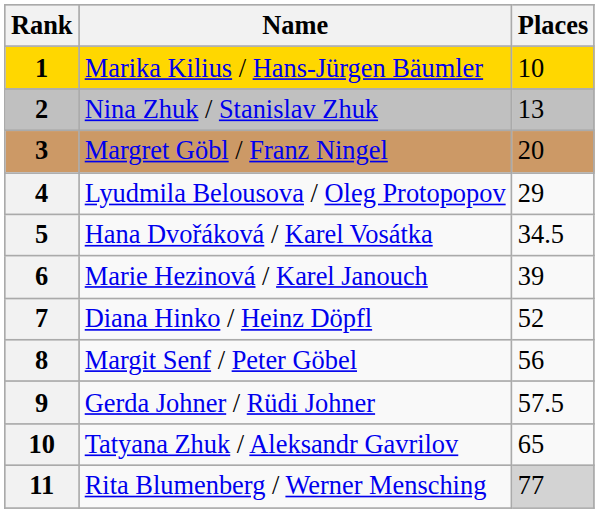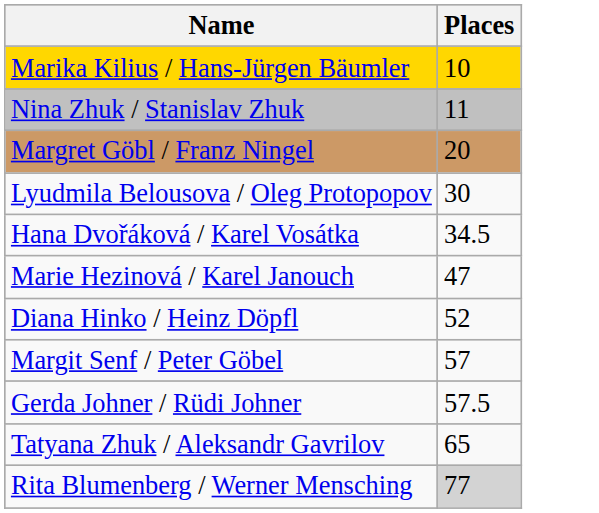- column: Rank | 1 | 2 | 3 | 4 | 5 | 6 | 7 | 8 | 9 | 10 | 11
Nina Zhuk / Stanislav Zhuk | Places: 13 -> 11
Lyudmila Belousova / Oleg Protopopov | Places: 29 -> 30
Marie Hezinová / Karel Janouch | Places: 39 -> 47
Margit Senf / Peter Göbel | Places: 56 -> 57
